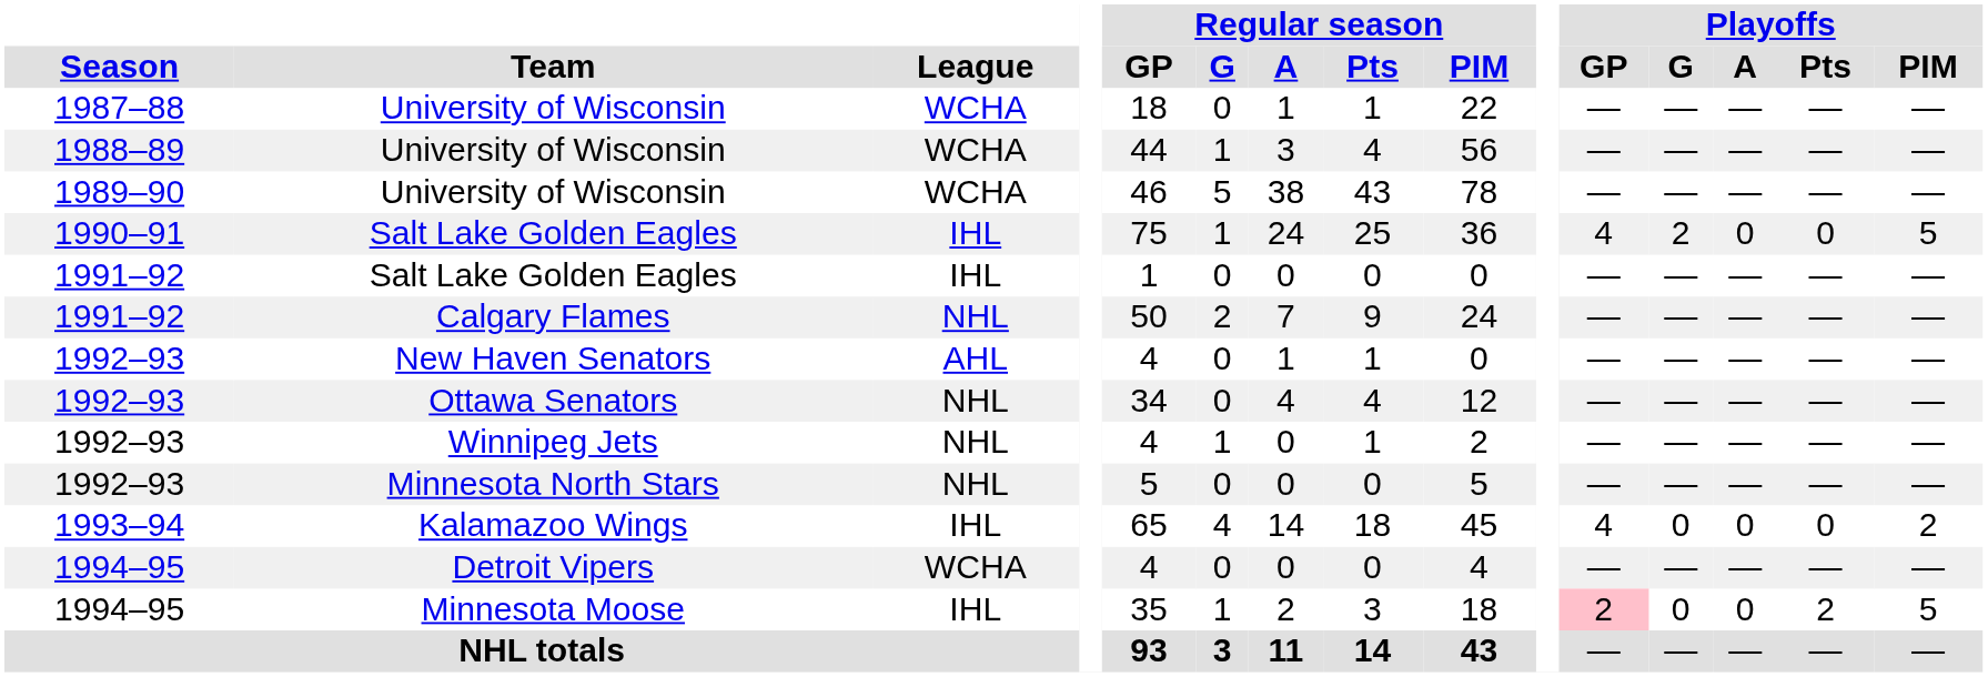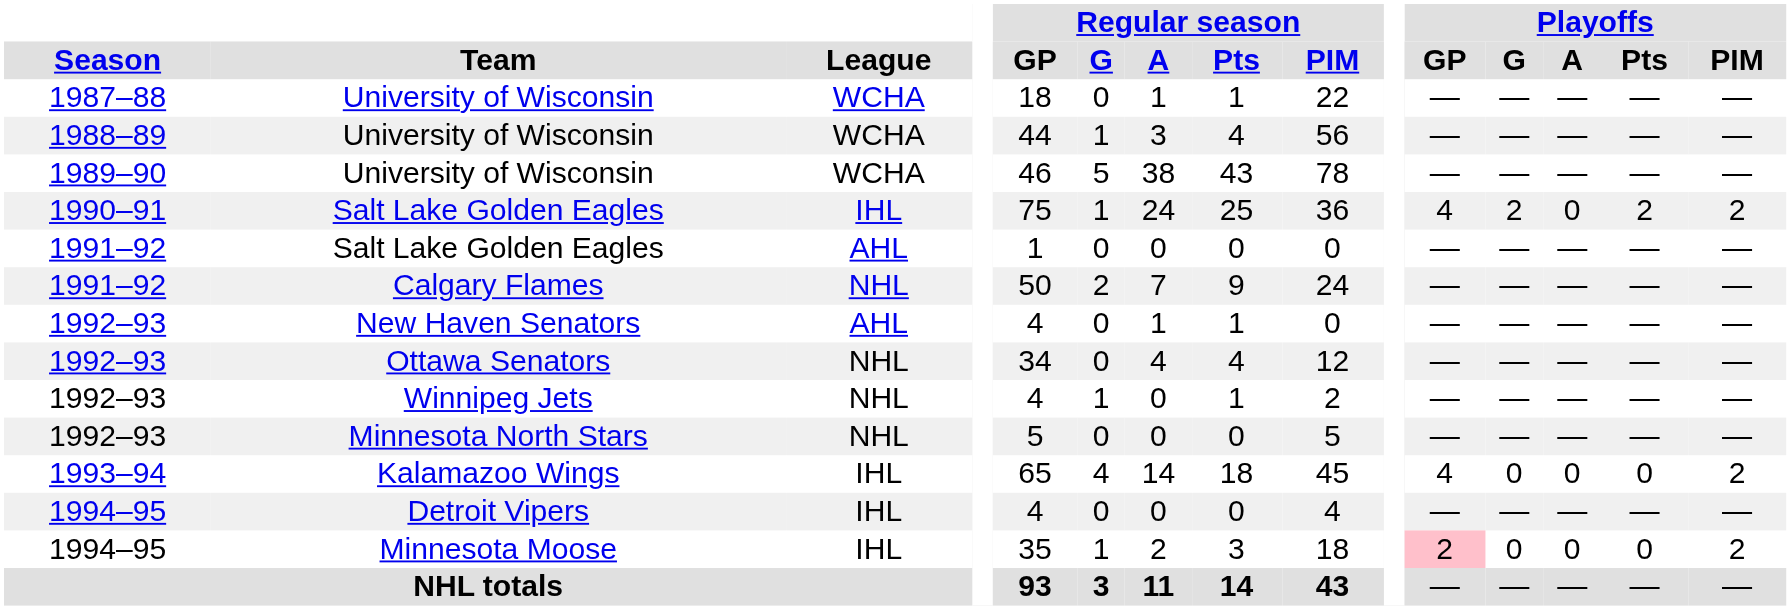1990–91 / Salt Lake Golden Eagles | Playoffs / Pts: 0 -> 2
1990–91 / Salt Lake Golden Eagles | Playoffs / PIM: 5 -> 2
1991–92 / Salt Lake Golden Eagles | League: IHL -> AHL
Detroit Vipers | League: WCHA -> IHL
Minnesota Moose | Playoffs / Pts: 2 -> 0
Minnesota Moose | Playoffs / PIM: 5 -> 2
